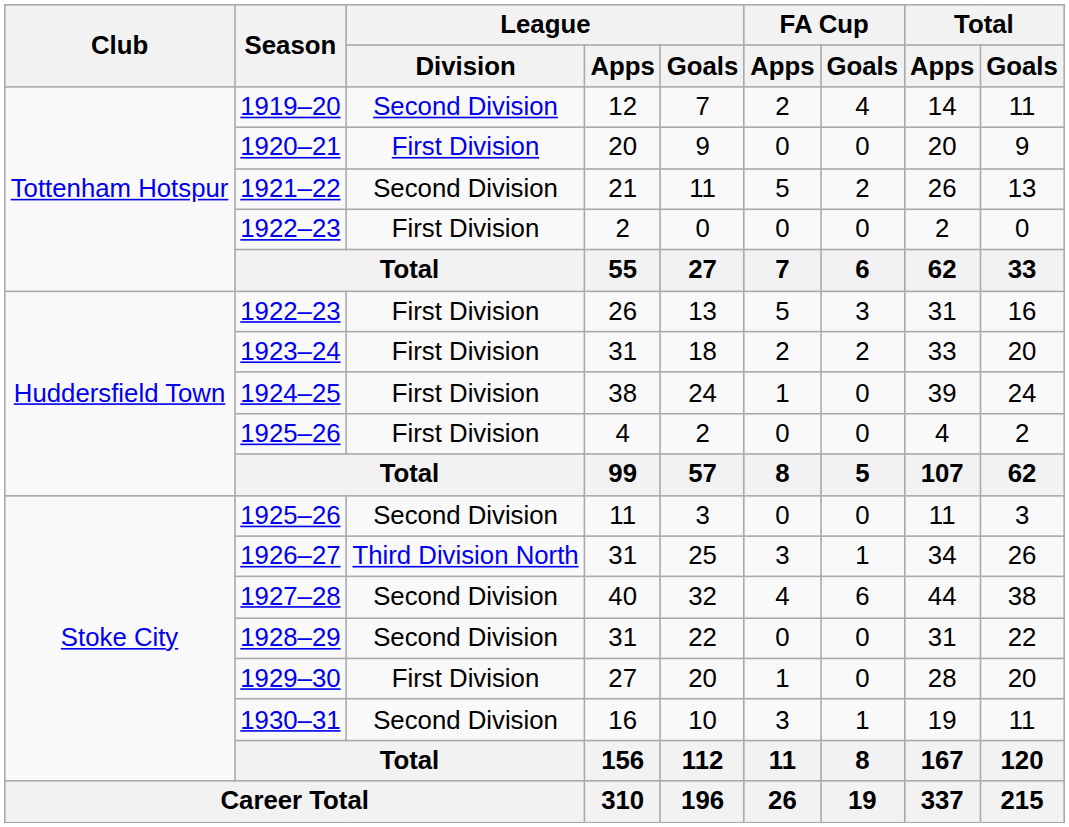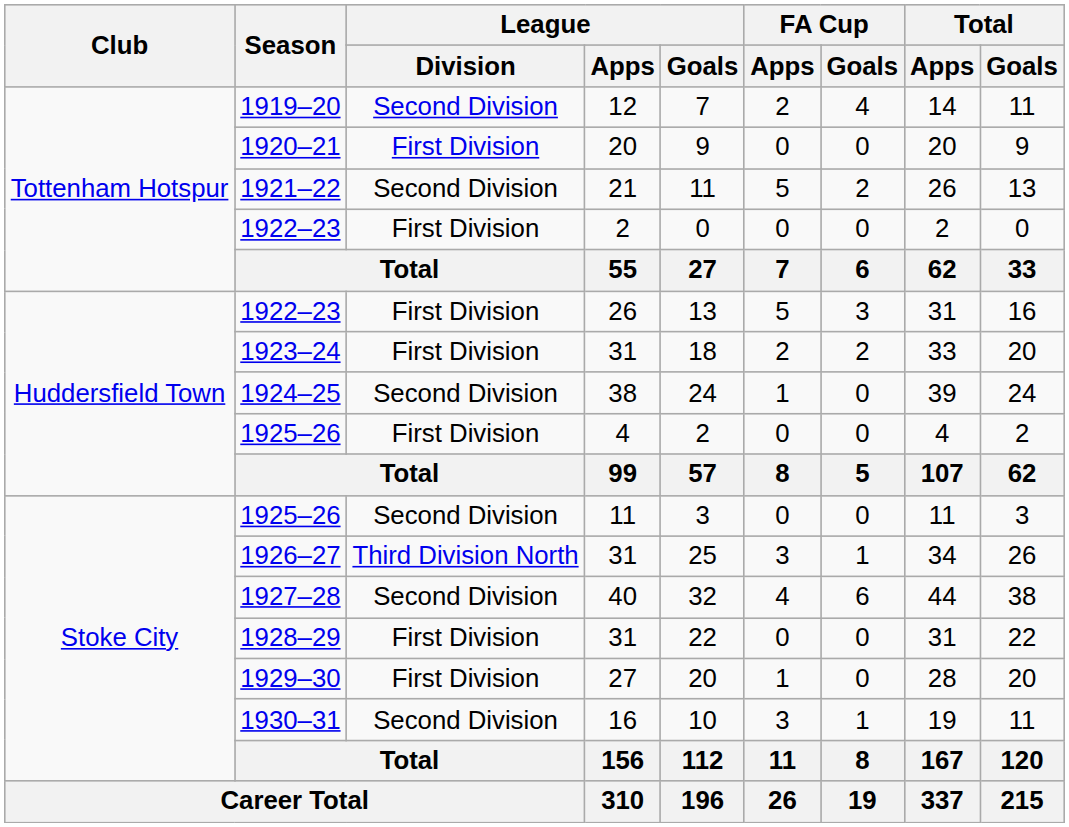1924–25 | League / Division: First Division -> Second Division
1928–29 | League / Division: Second Division -> First Division
